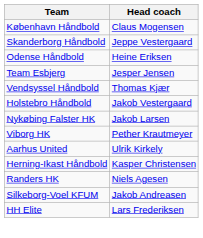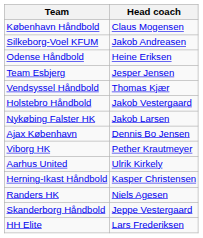rows swapped: Silkeborg-Voel KFUM <-> Skanderborg Håndbold
+ row: Ajax København | Dennis Bo Jensen
